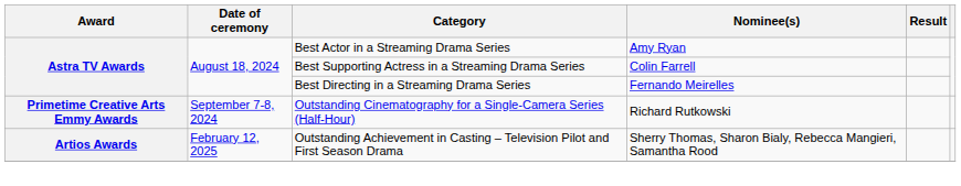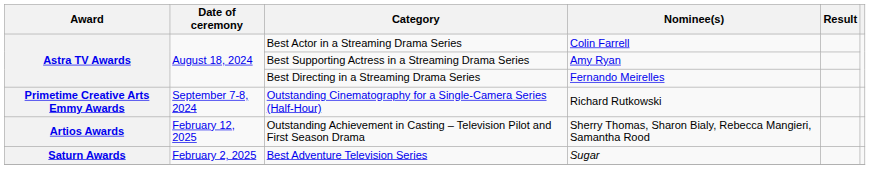Best Actor in a Streaming Drama Series | Nominee(s): Amy Ryan -> Colin Farrell
Best Supporting Actress in a Streaming Drama Series | Nominee(s): Colin Farrell -> Amy Ryan
+ row: Saturn Awards | February 2, 2025 | Best Adventure Television Series | Sugar
